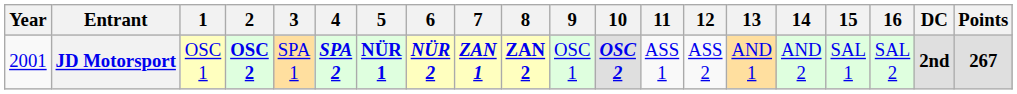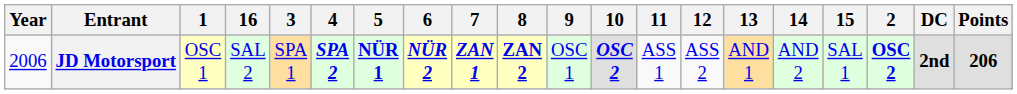columns swapped: 2 <-> 16
JD Motorsport | Year: 2001 -> 2006
JD Motorsport | Points: 267 -> 206
